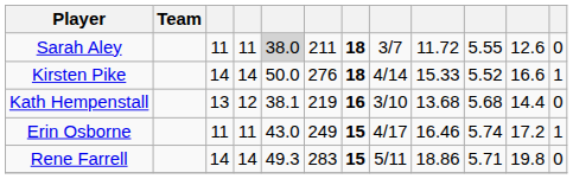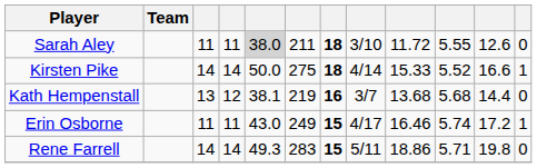Sarah Aley | column 8: 3/7 -> 3/10
Kirsten Pike | column 6: 276 -> 275
Kath Hempenstall | column 8: 3/10 -> 3/7
